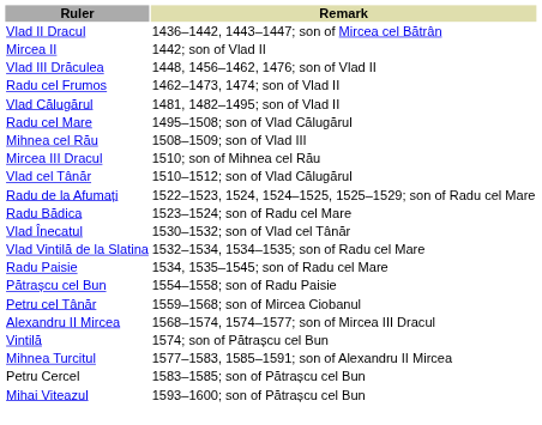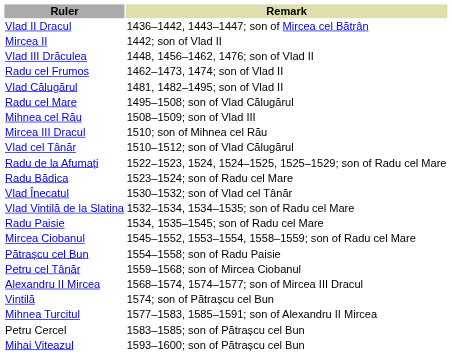+ row: Mircea Ciobanul | 1545–1552, 1553–1554, 1558–1559; son of Radu cel Mare
